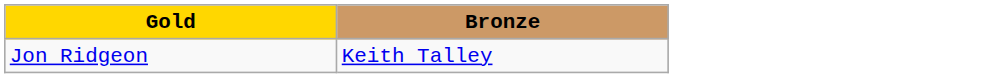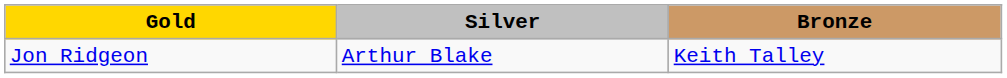+ column: Silver | Arthur Blake
